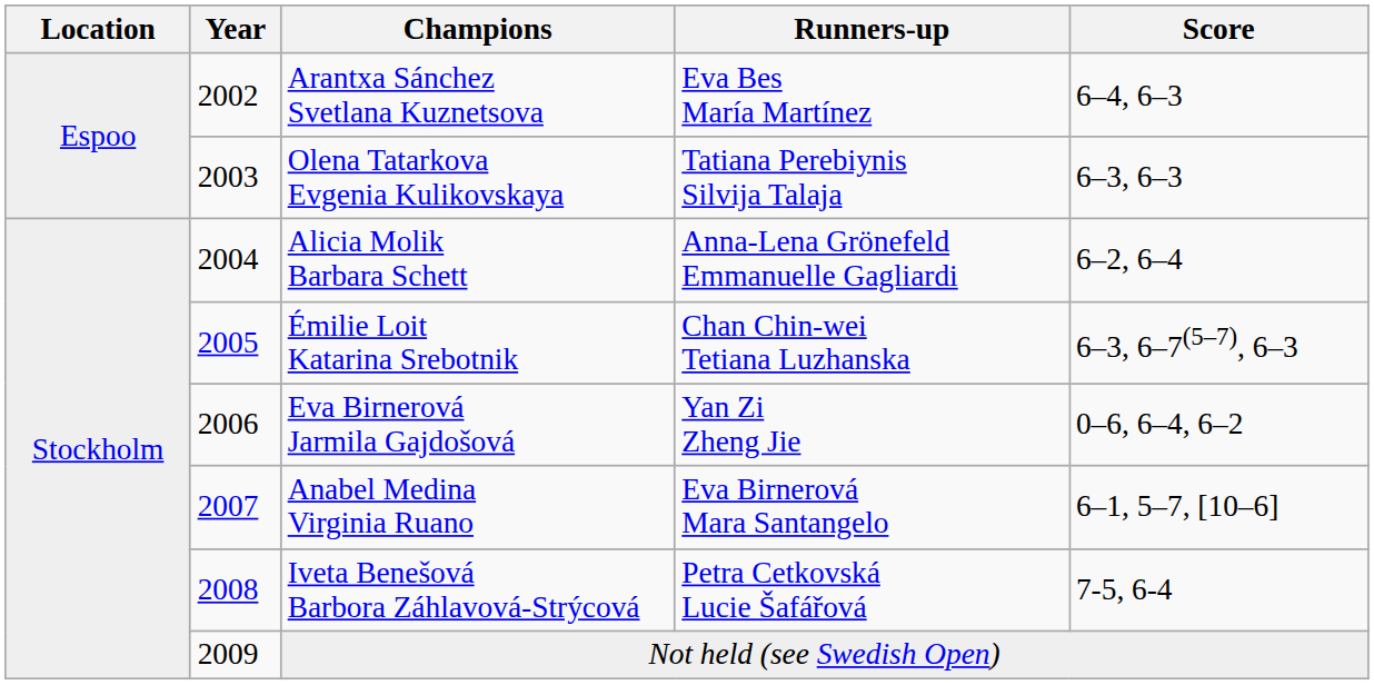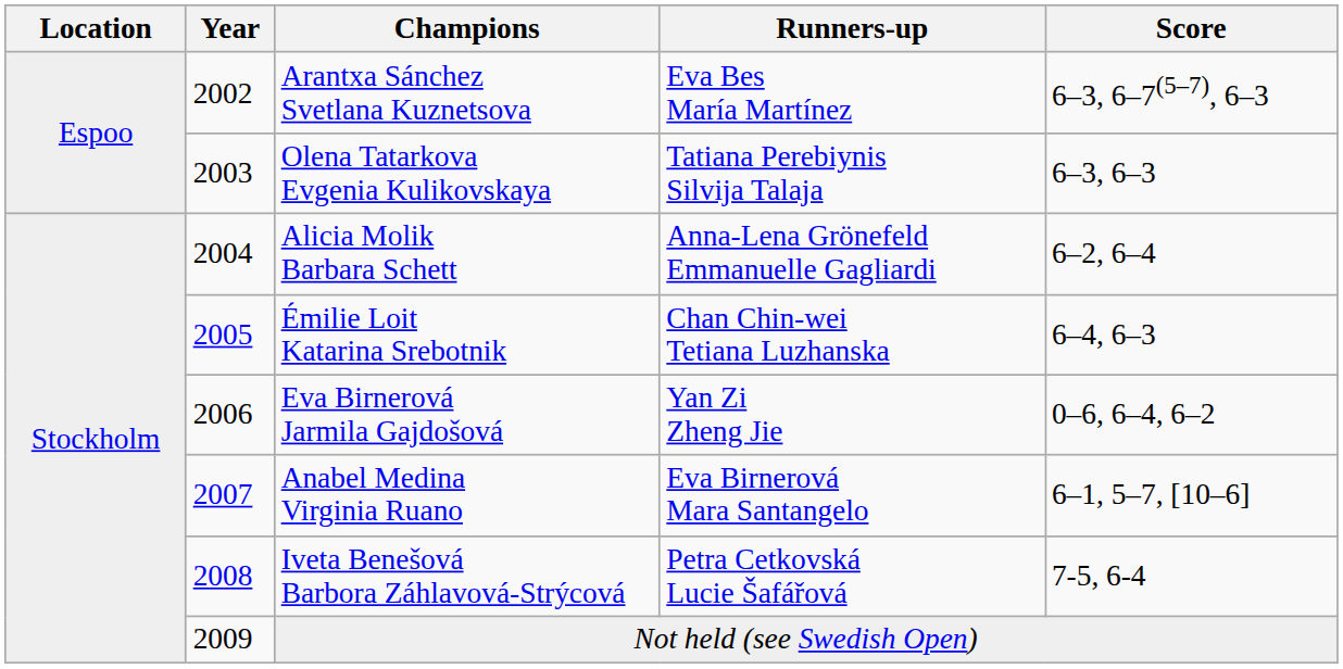Arantxa Sánchez Svetlana Kuznetsova | Score: 6–4, 6–3 -> 6–3, 6–7(5–7), 6–3
Émilie Loit Katarina Srebotnik | Score: 6–3, 6–7(5–7), 6–3 -> 6–4, 6–3
